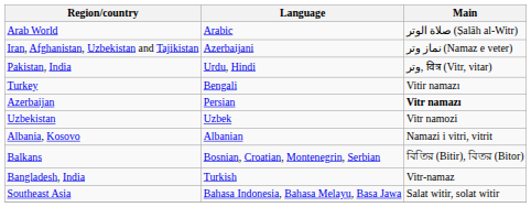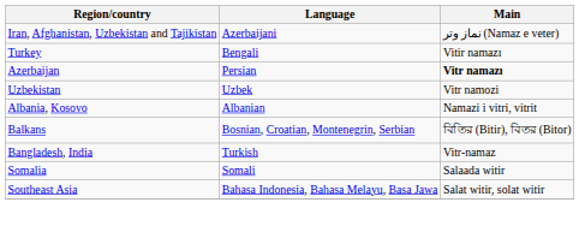- row: Arab World | Arabic | صلاة الوتر (Ṣalāh al-Witr)
- row: Pakistan, India | Urdu, Hindi | وتر, वित्र (Vitr, vitar)
+ row: Somalia | Somali | Salaada witir
